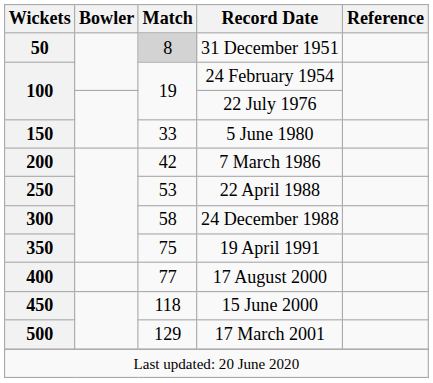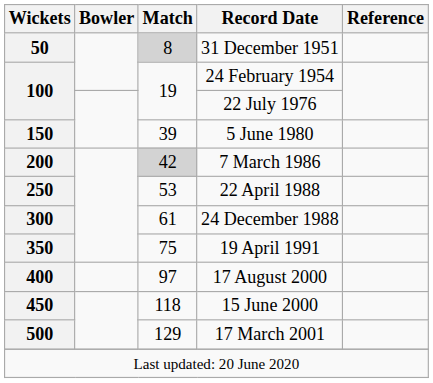150 | Match: 33 -> 39
200 | Match: no background -> lightgrey background
300 | Match: 58 -> 61
400 | Match: 77 -> 97
